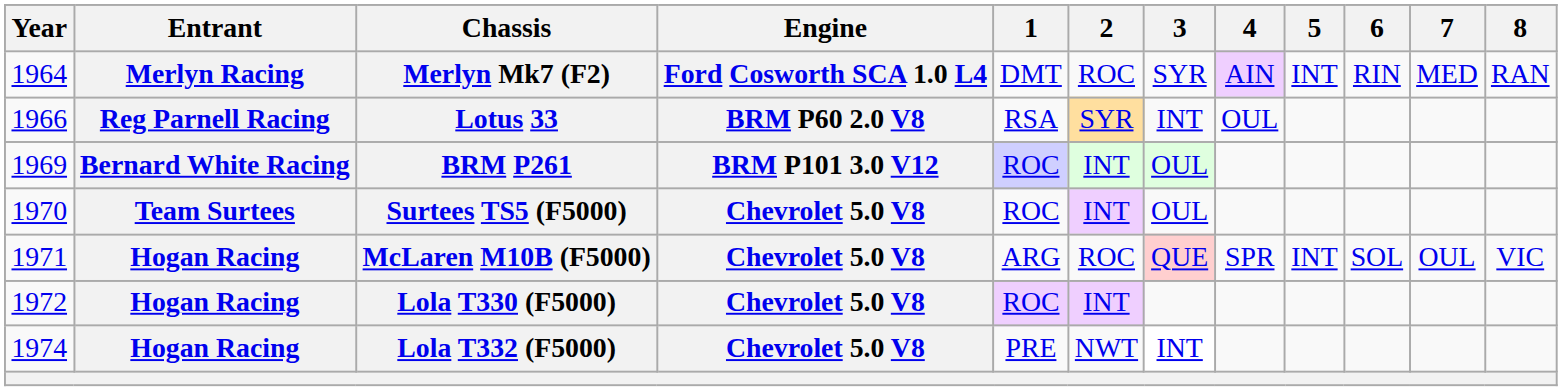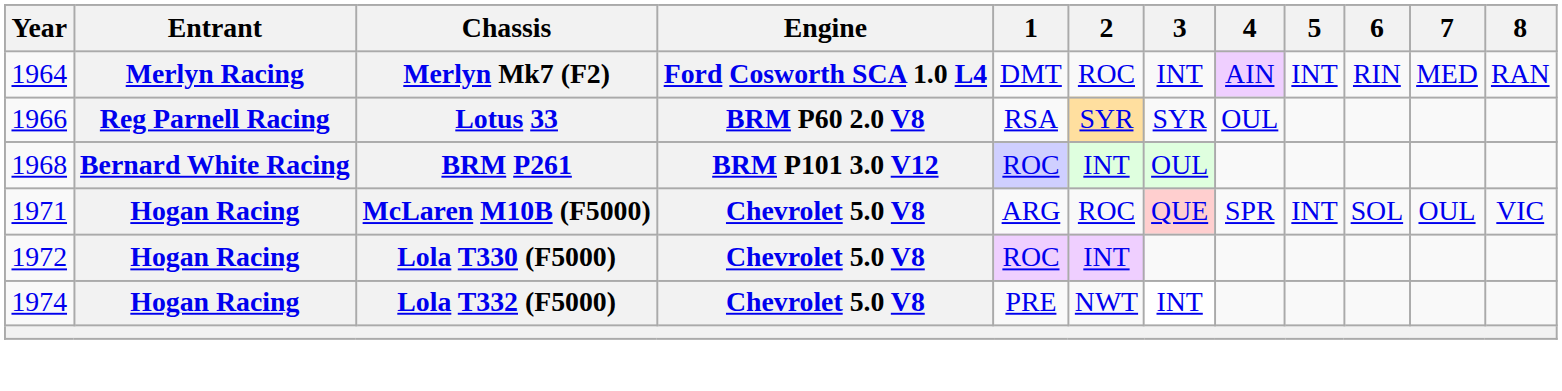Merlyn Mk7 (F2) | 3: SYR -> INT
Lotus 33 | 3: INT -> SYR
BRM P261 | Year: 1969 -> 1968
- row: 1970 | Team Surtees | Surtees TS5 (F5000) | Chevrolet 5.0 V8 | ROC | INT | OUL
